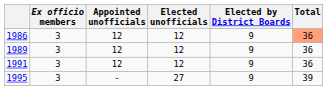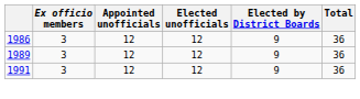1986 | Total: lightsalmon background -> no background
- row: 1995 | 3 | - | 27 | 9 | 39
